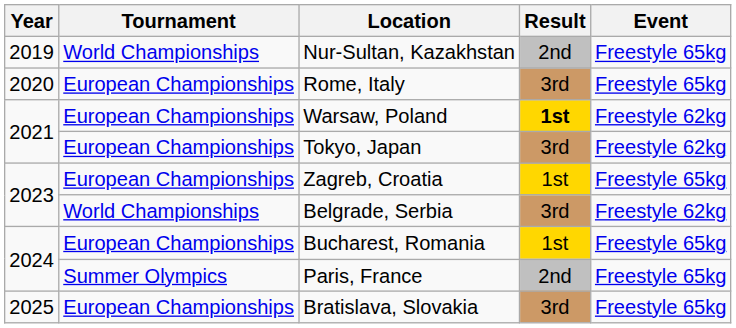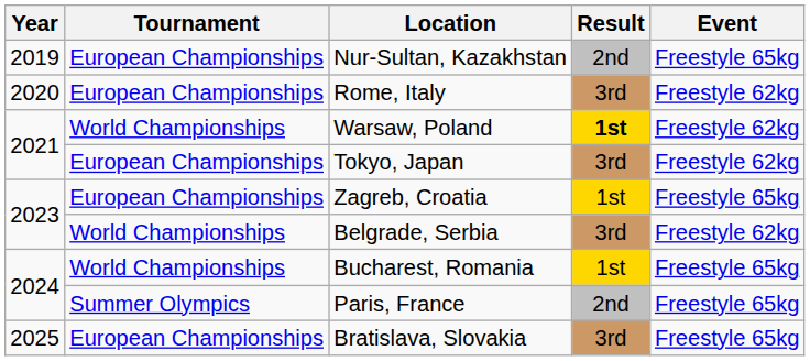Nur-Sultan, Kazakhstan | Tournament: World Championships -> European Championships
Rome, Italy | Event: Freestyle 65kg -> Freestyle 62kg
Warsaw, Poland | Tournament: European Championships -> World Championships
Bucharest, Romania | Tournament: European Championships -> World Championships
